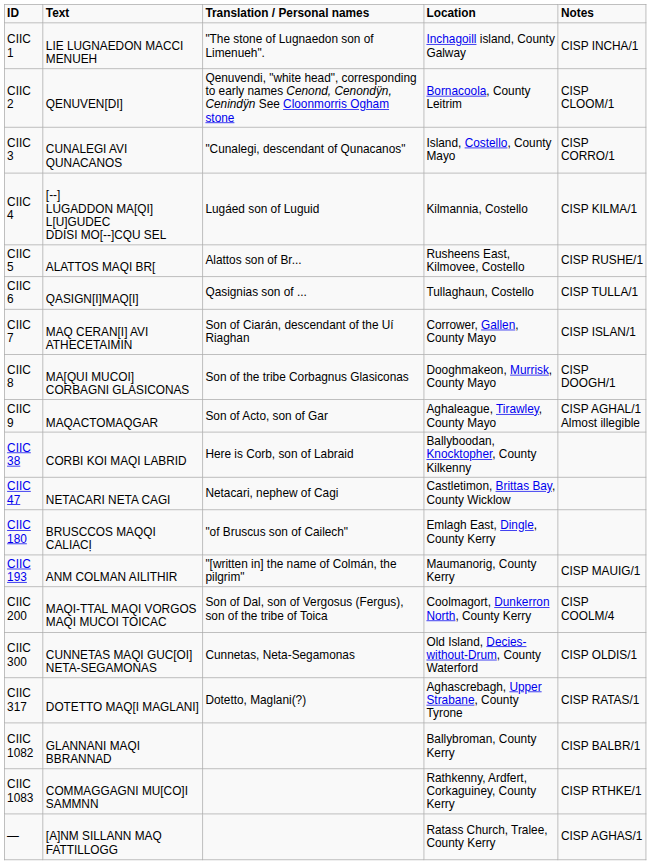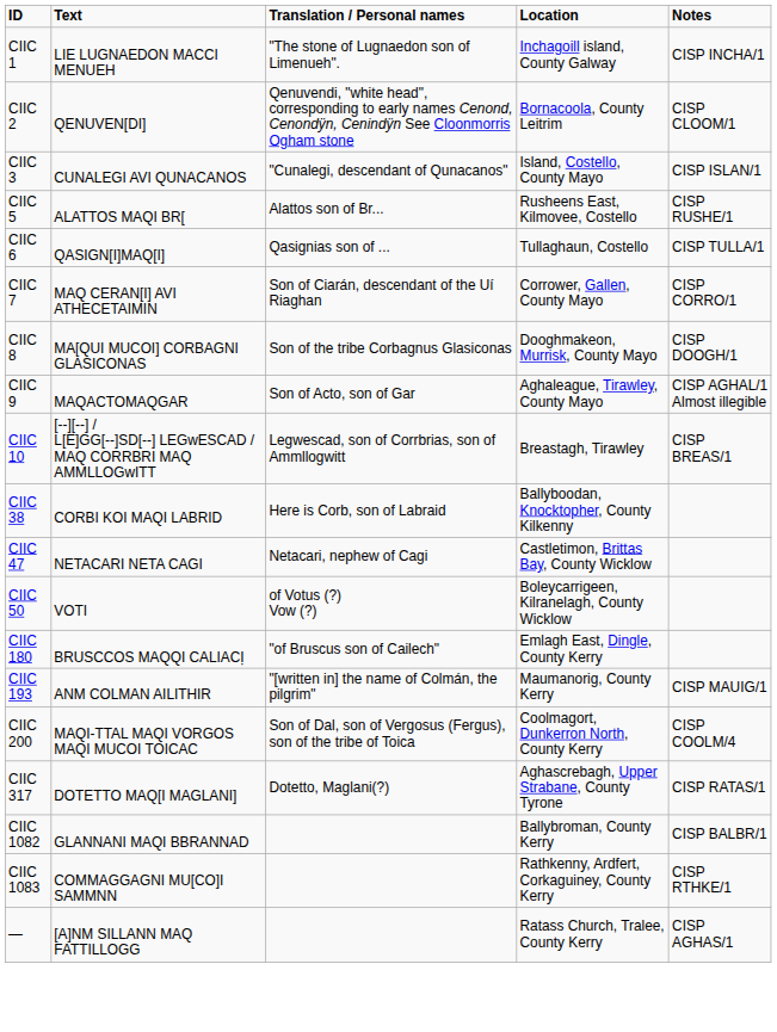CIIC 3 | Notes: CISP CORRO/1 -> CISP ISLAN/1
- row: CIIC 4 | [--] LUGADDON MA[QI] L[U]GUDEC DDISI MO[--]CQU SEL | Lugáed son of Luguid | Kilmannia, Costello | CISP KILMA/1
CIIC 7 | Notes: CISP ISLAN/1 -> CISP CORRO/1
+ row: CIIC 10 | [--][--] / L[E]GG[--]SD[--] LEGwESCAD / MAQ CORRBRI MAQ AMMLLOGwITT | Legwescad, son of Corrbrias, son of Ammllogwitt | Breastagh, Tirawley | CISP BREAS/1
+ row: CIIC 50 | VOTI | of Votus (?) Vow (?) | Boleycarrigeen, Kilranelagh, County Wicklow
- row: CIIC 300 | CUNNETAS MAQI GUC[OI] NETA-SEGAMONAS | Cunnetas, Neta-Segamonas | Old Island, Decies-without-Drum, County Waterford | CISP OLDIS/1
